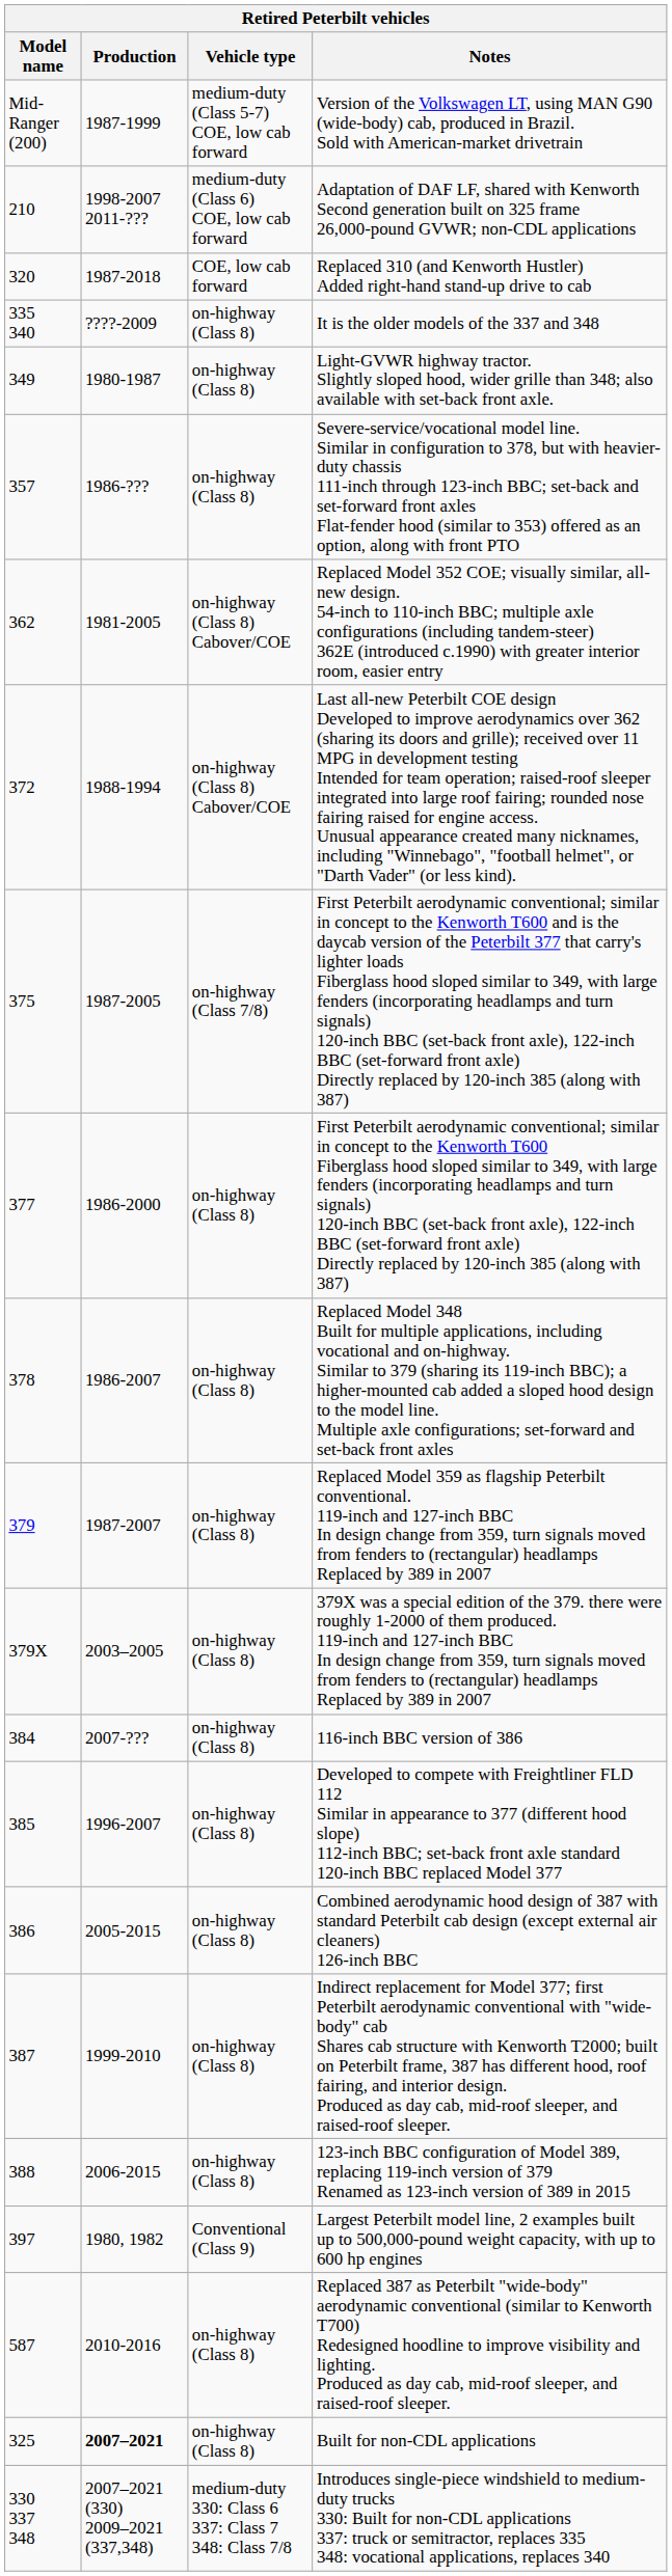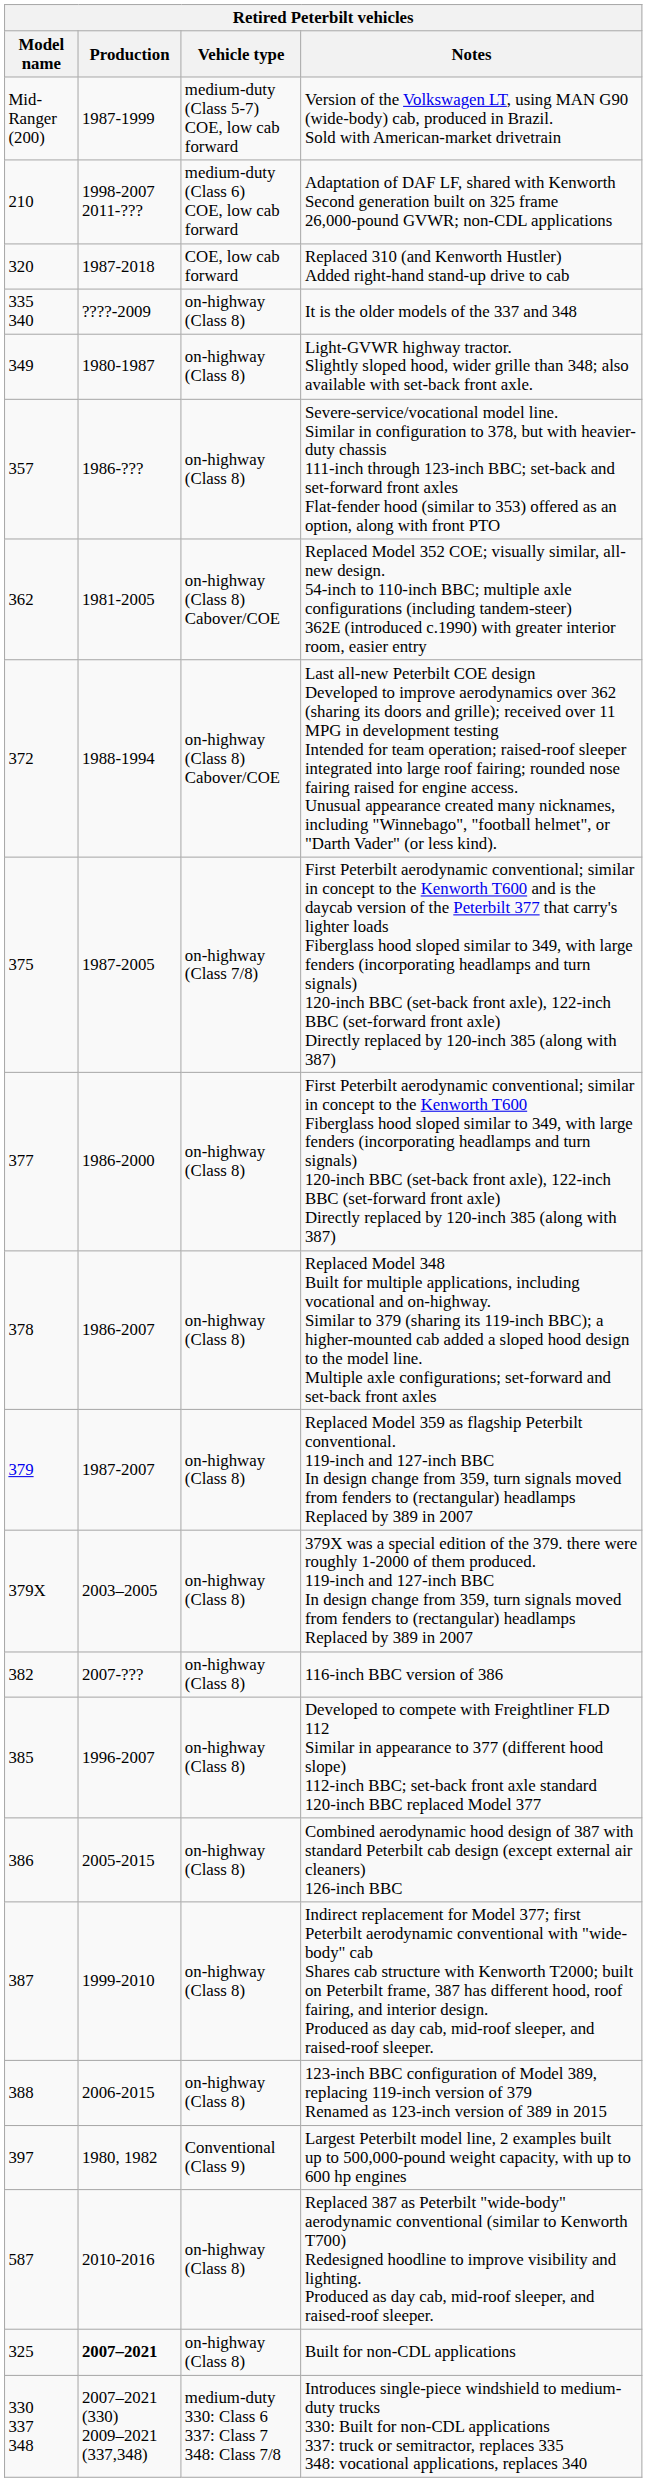116-inch BBC version of 386 | Model name: 384 -> 382
